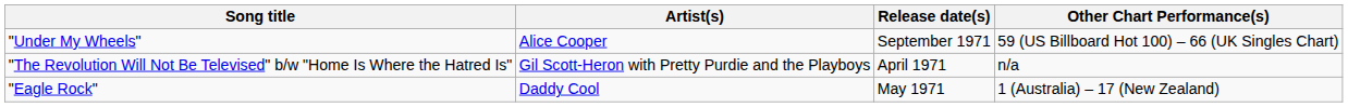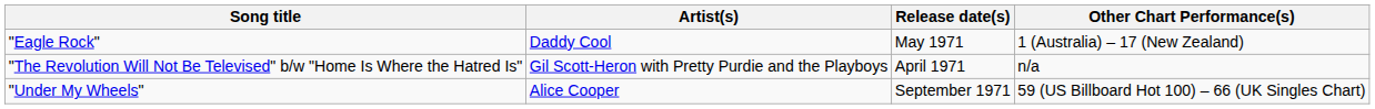rows swapped: "Eagle Rock" <-> "Under My Wheels"
